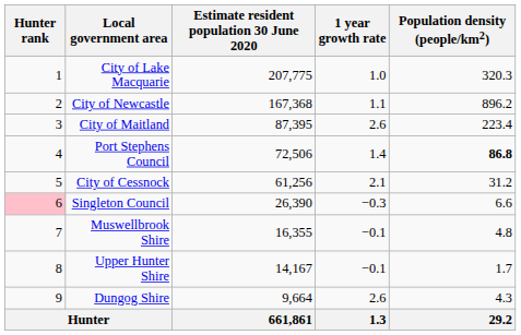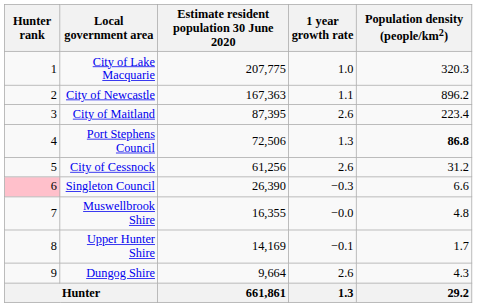City of Newcastle | Estimate resident population 30 June 2020: 167,368 -> 167,363
Port Stephens Council | 1 year growth rate: 1.4 -> 1.3
City of Cessnock | 1 year growth rate: 2.1 -> 2.6
Muswellbrook Shire | 1 year growth rate: −0.1 -> −0.0
Upper Hunter Shire | Estimate resident population 30 June 2020: 14,167 -> 14,169
